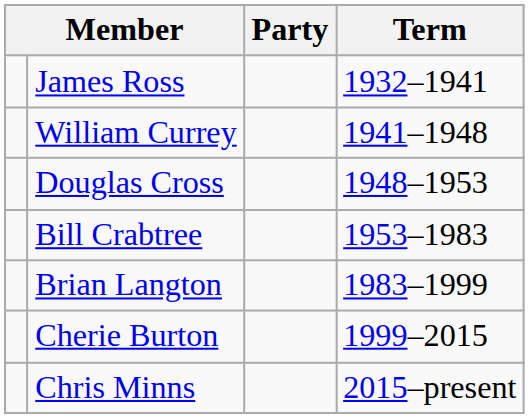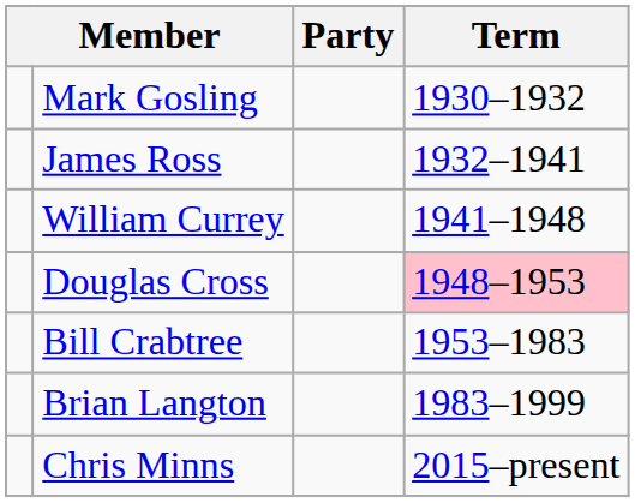+ row: Mark Gosling | 1930–1932
Douglas Cross | Term: no background -> pink background
- row: Cherie Burton | 1999–2015
